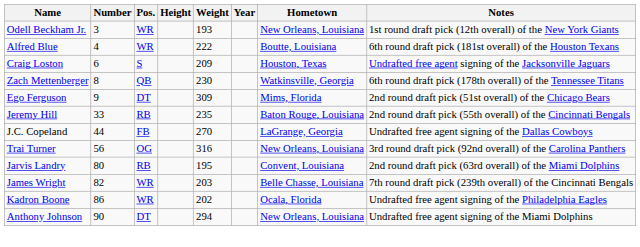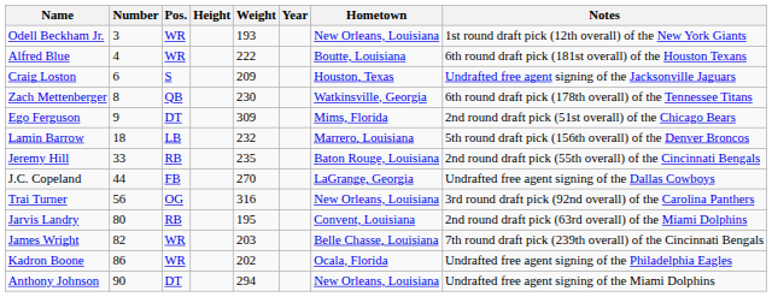+ row: Lamin Barrow | 18 | LB | 232 | Marrero, Louisiana | 5th round draft pick (156th overall) of the Denver Broncos
